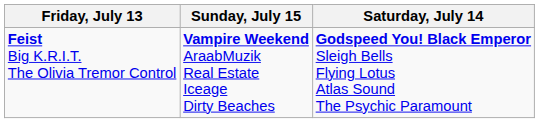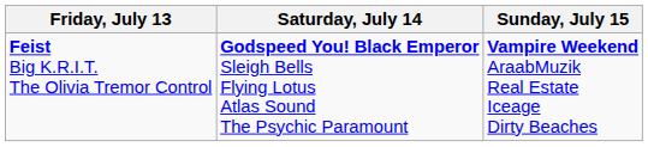columns swapped: Saturday, July 14 <-> Sunday, July 15
